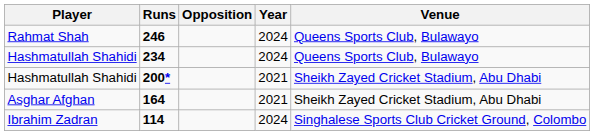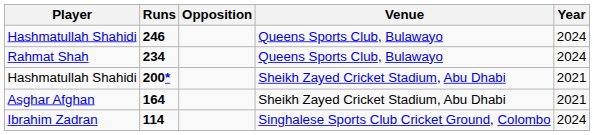columns swapped: Venue <-> Year
246 | Player: Rahmat Shah -> Hashmatullah Shahidi
234 | Player: Hashmatullah Shahidi -> Rahmat Shah
